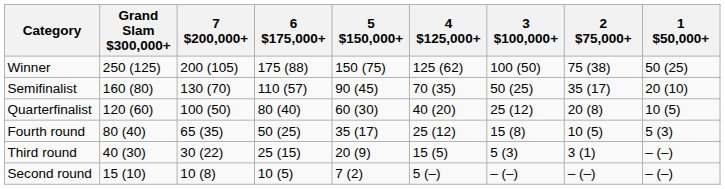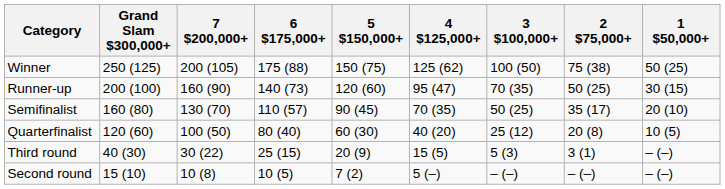+ row: Runner-up | 200 (100) | 160 (90) | 140 (73) | 120 (60) | 95 (47) | 70 (35) | 50 (25) | 30 (15)
- row: Fourth round | 80 (40) | 65 (35) | 50 (25) | 35 (17) | 25 (12) | 15 (8) | 10 (5) | 5 (3)
